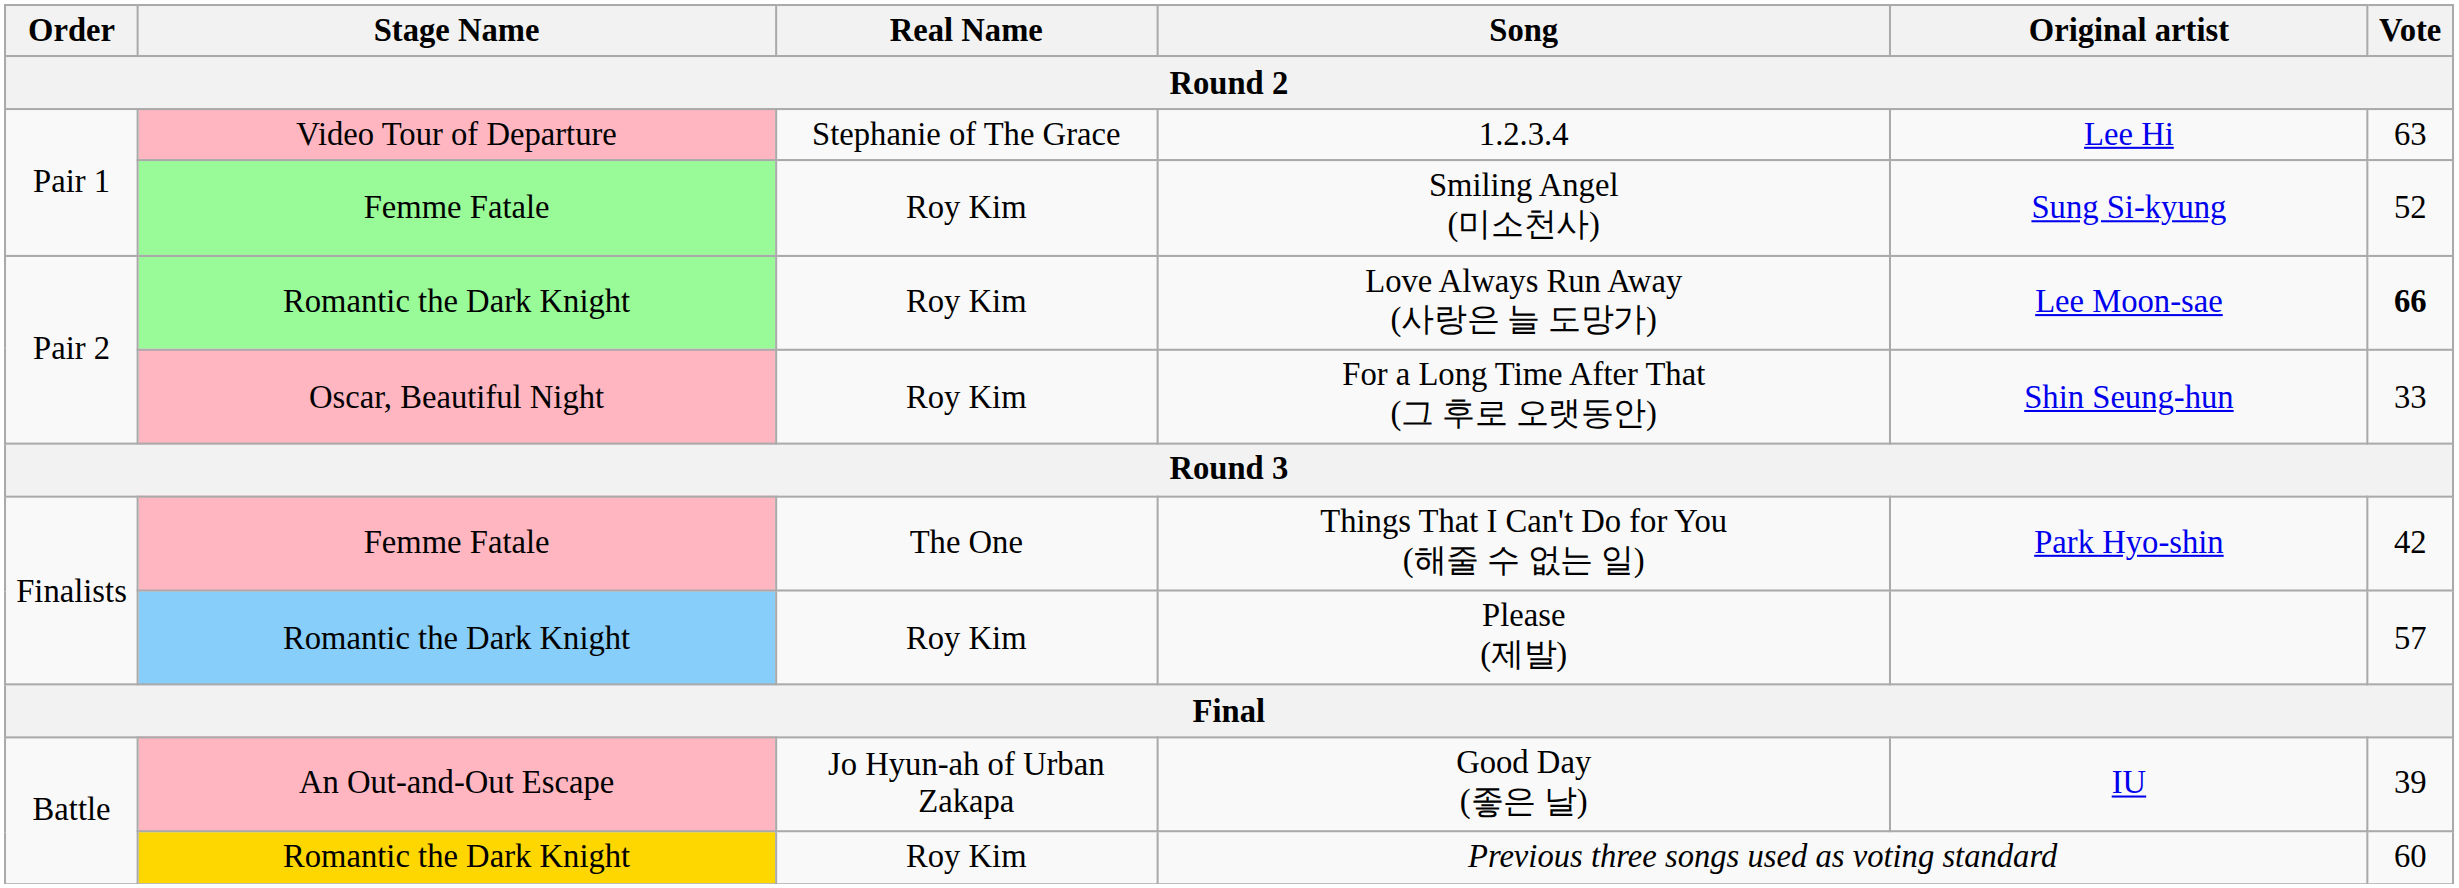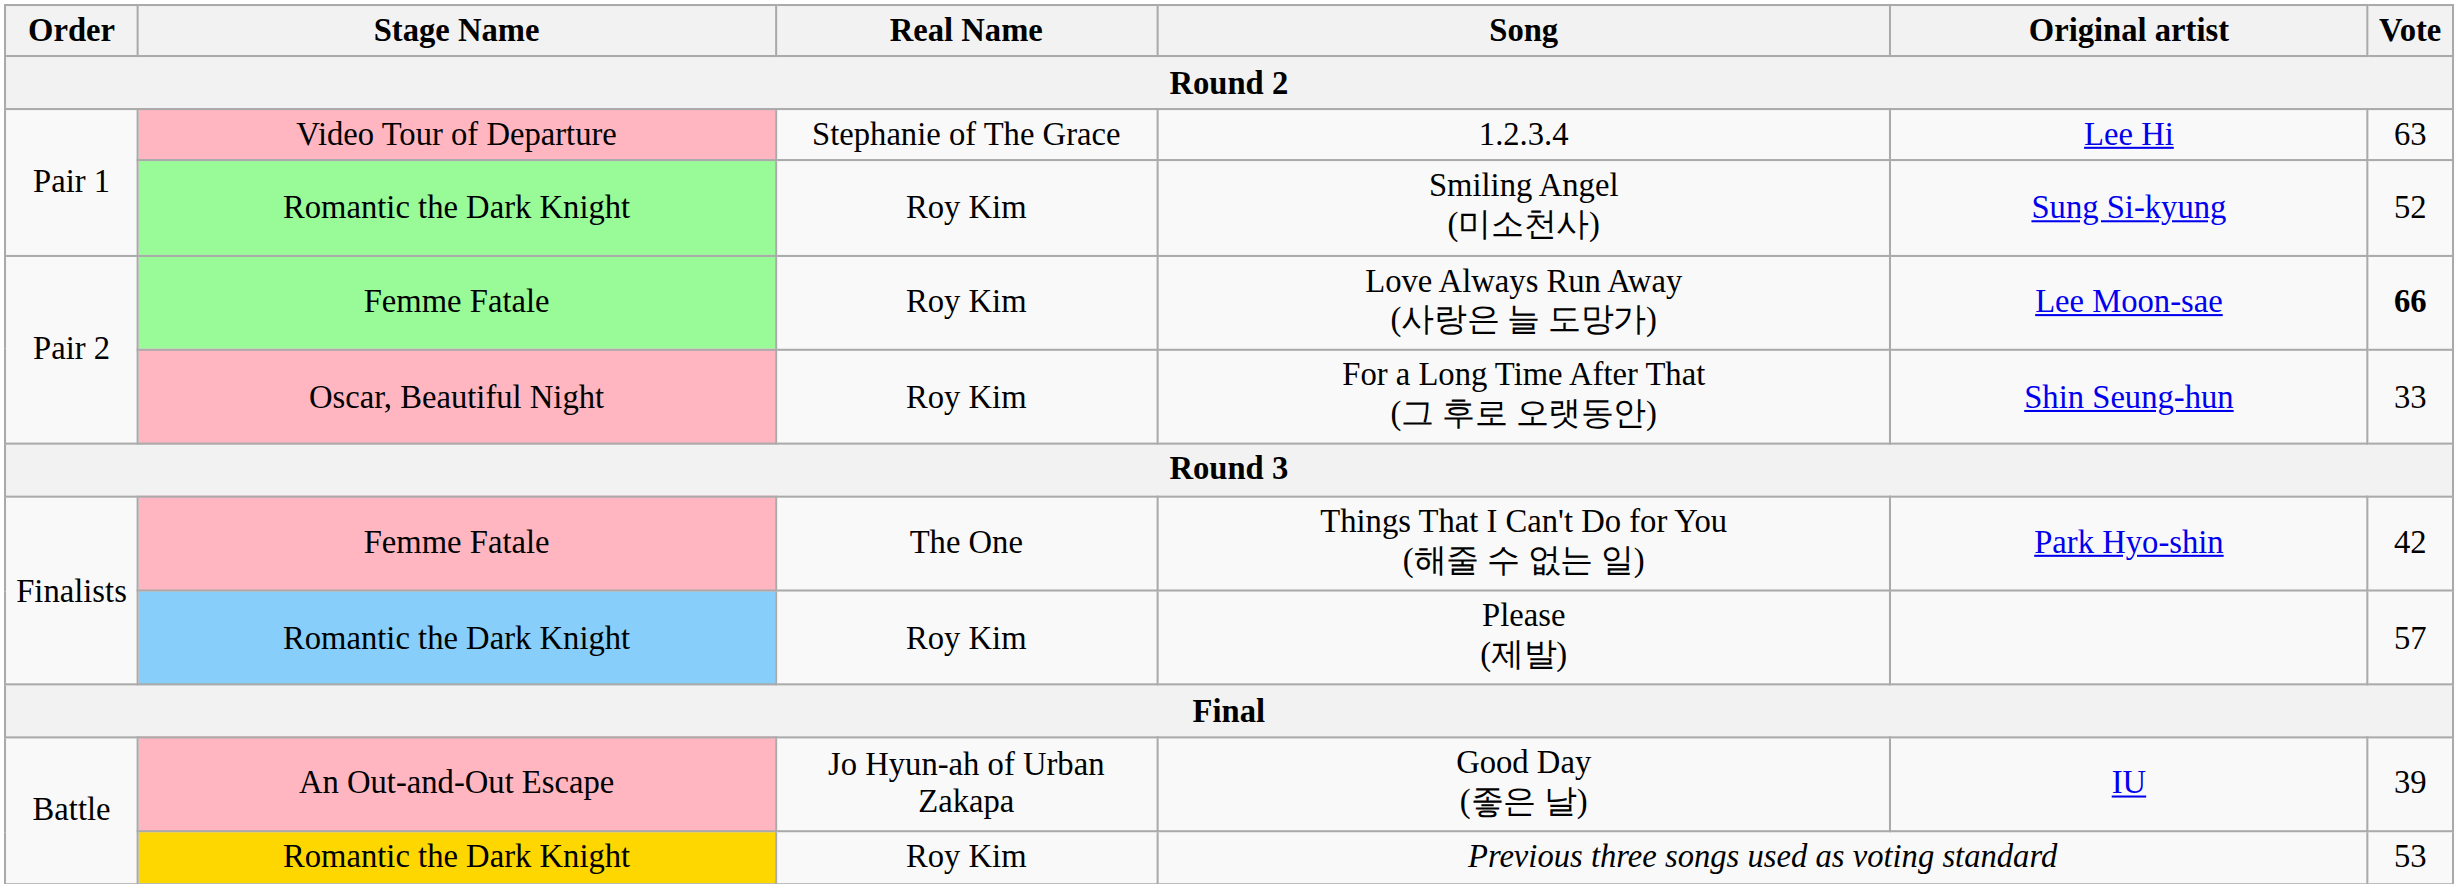Smiling Angel (미소천사) | Stage Name: Femme Fatale -> Romantic the Dark Knight
Love Always Run Away (사랑은 늘 도망가) | Stage Name: Romantic the Dark Knight -> Femme Fatale
Previous three songs used as voting standard | Vote: 60 -> 53
